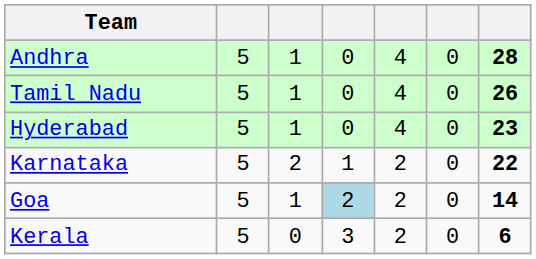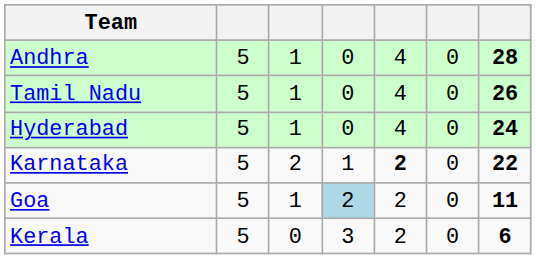Hyderabad | column 7: 23 -> 24
Karnataka | column 5: normal -> bold
Goa | column 7: 14 -> 11
